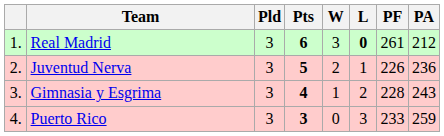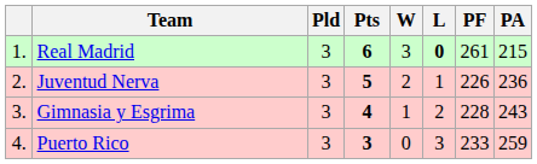Real Madrid | PA: 212 -> 215
